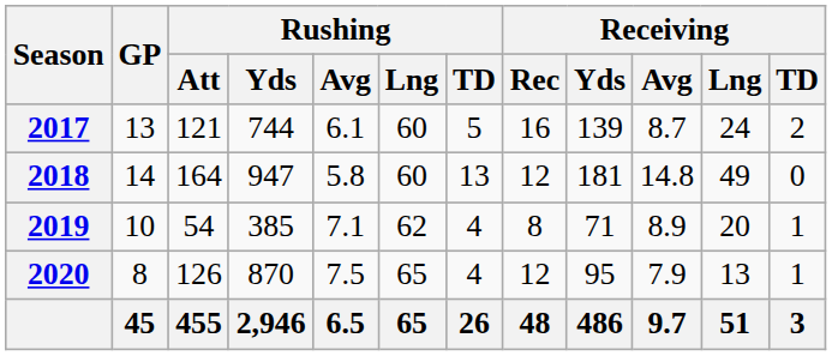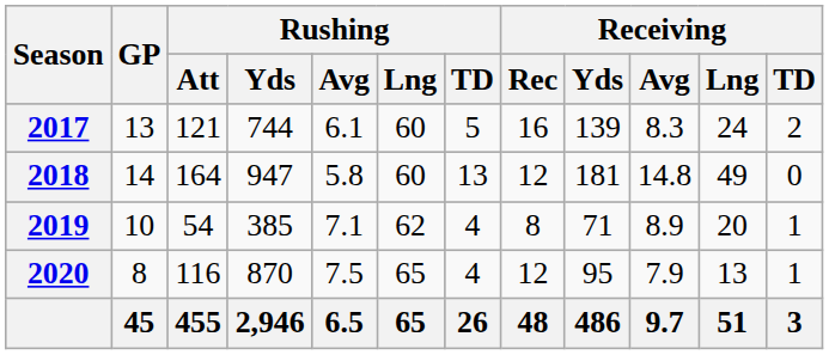2017 | Receiving / Avg: 8.7 -> 8.3
2020 | Rushing / Att: 126 -> 116
